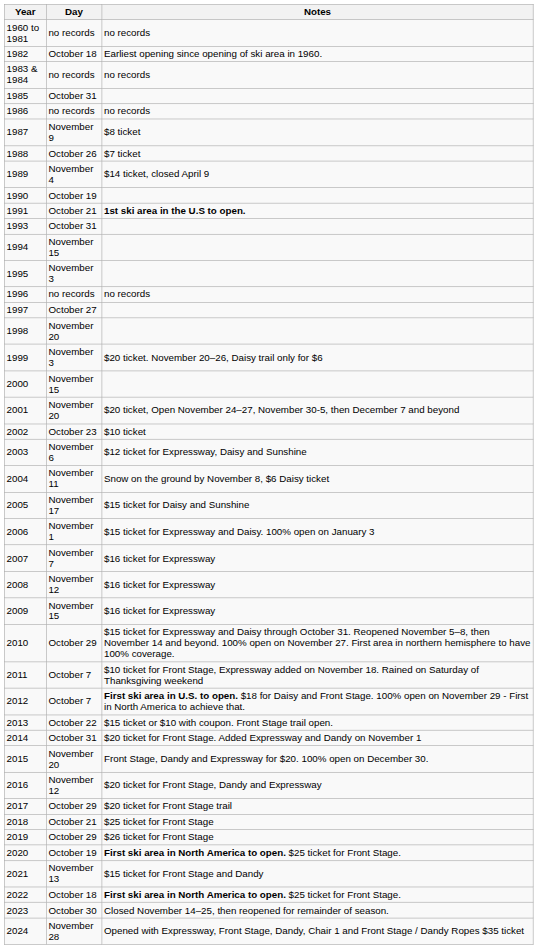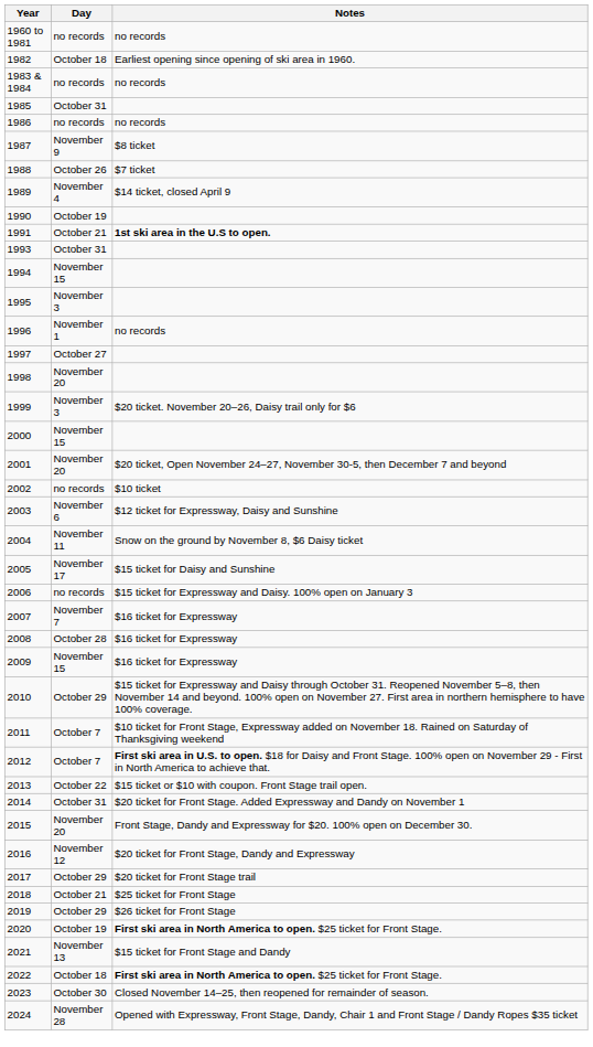1996 | Day: no records -> November 1
2002 | Day: October 23 -> no records
2006 | Day: November 1 -> no records
2008 | Day: November 12 -> October 28
